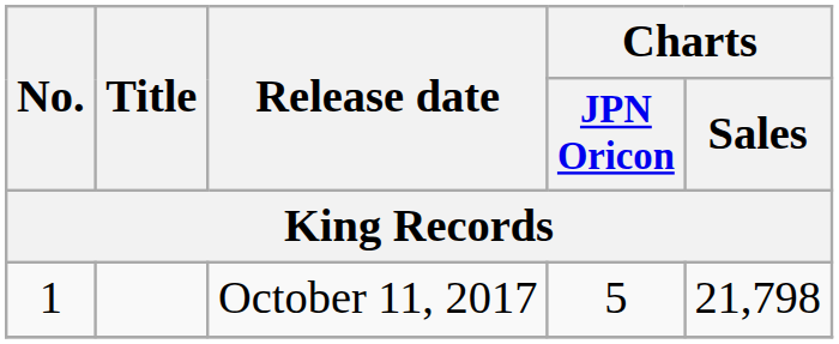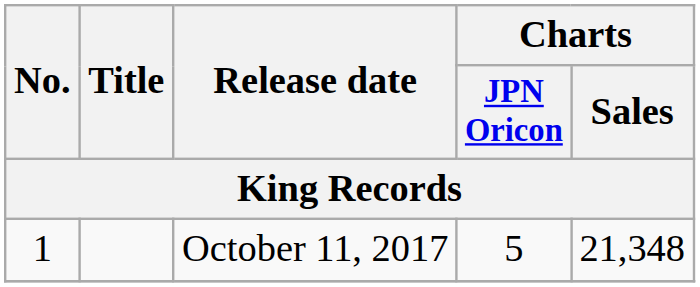October 11, 2017 | Charts / Sales: 21,798 -> 21,348
